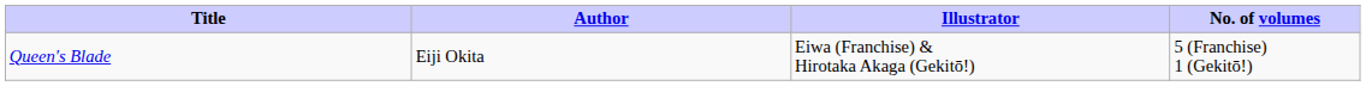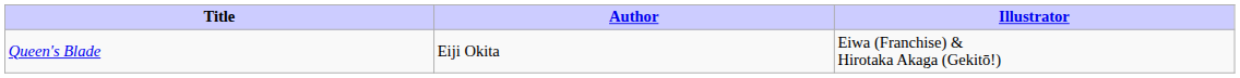- column: No. of volumes | 5 (Franchise) 1 (Gekitō!)
